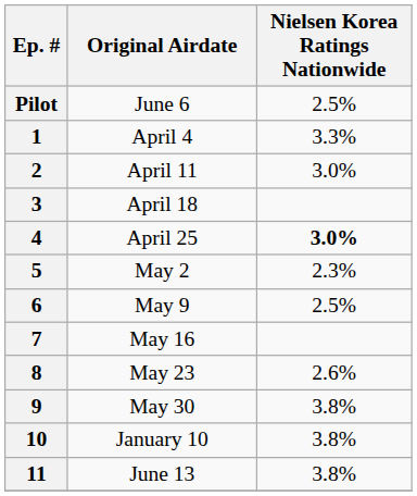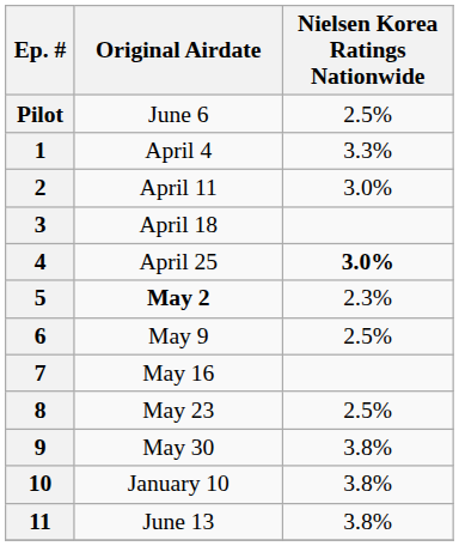5 | Original Airdate: normal -> bold
8 | Nielsen Korea Ratings Nationwide: 2.6% -> 2.5%
